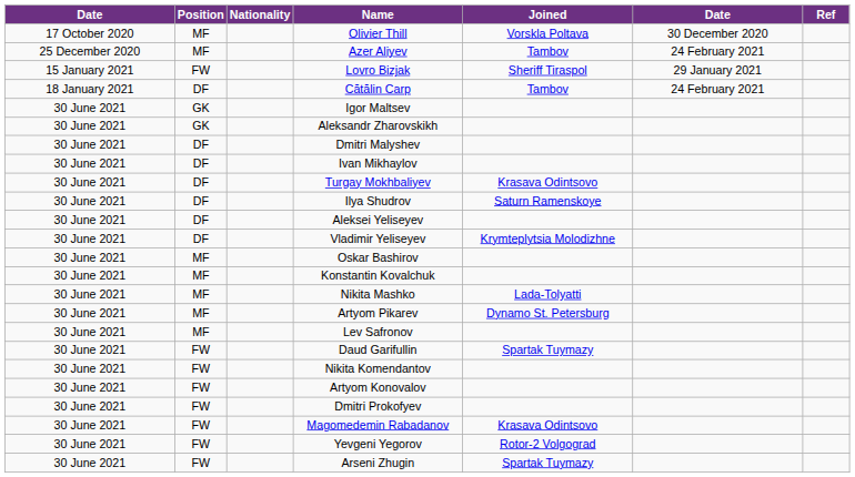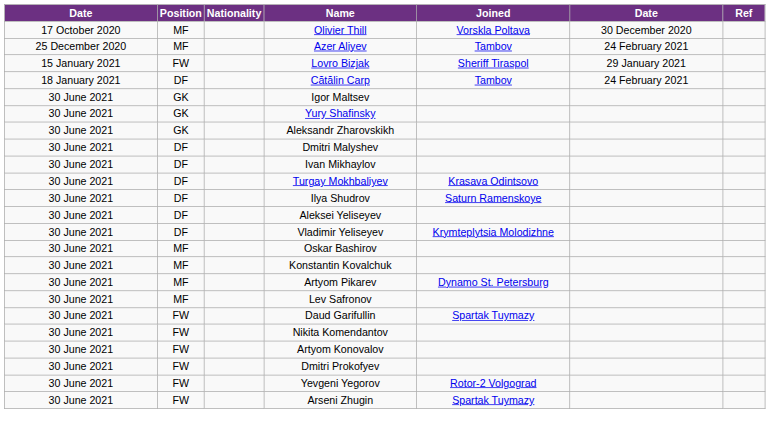+ row: 30 June 2021 | GK | Yury Shafinsky
- row: 30 June 2021 | MF | Nikita Mashko | Lada-Tolyatti
- row: 30 June 2021 | FW | Magomedemin Rabadanov | Krasava Odintsovo
